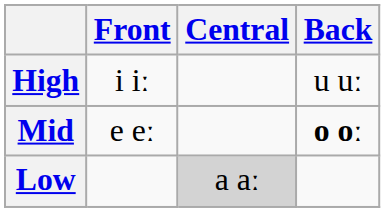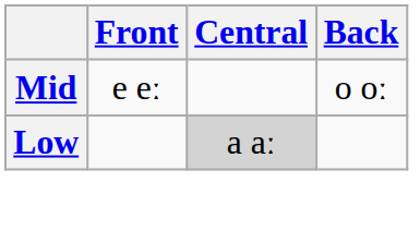- row: High | i iː | u uː
Mid | Back: bold -> normal
